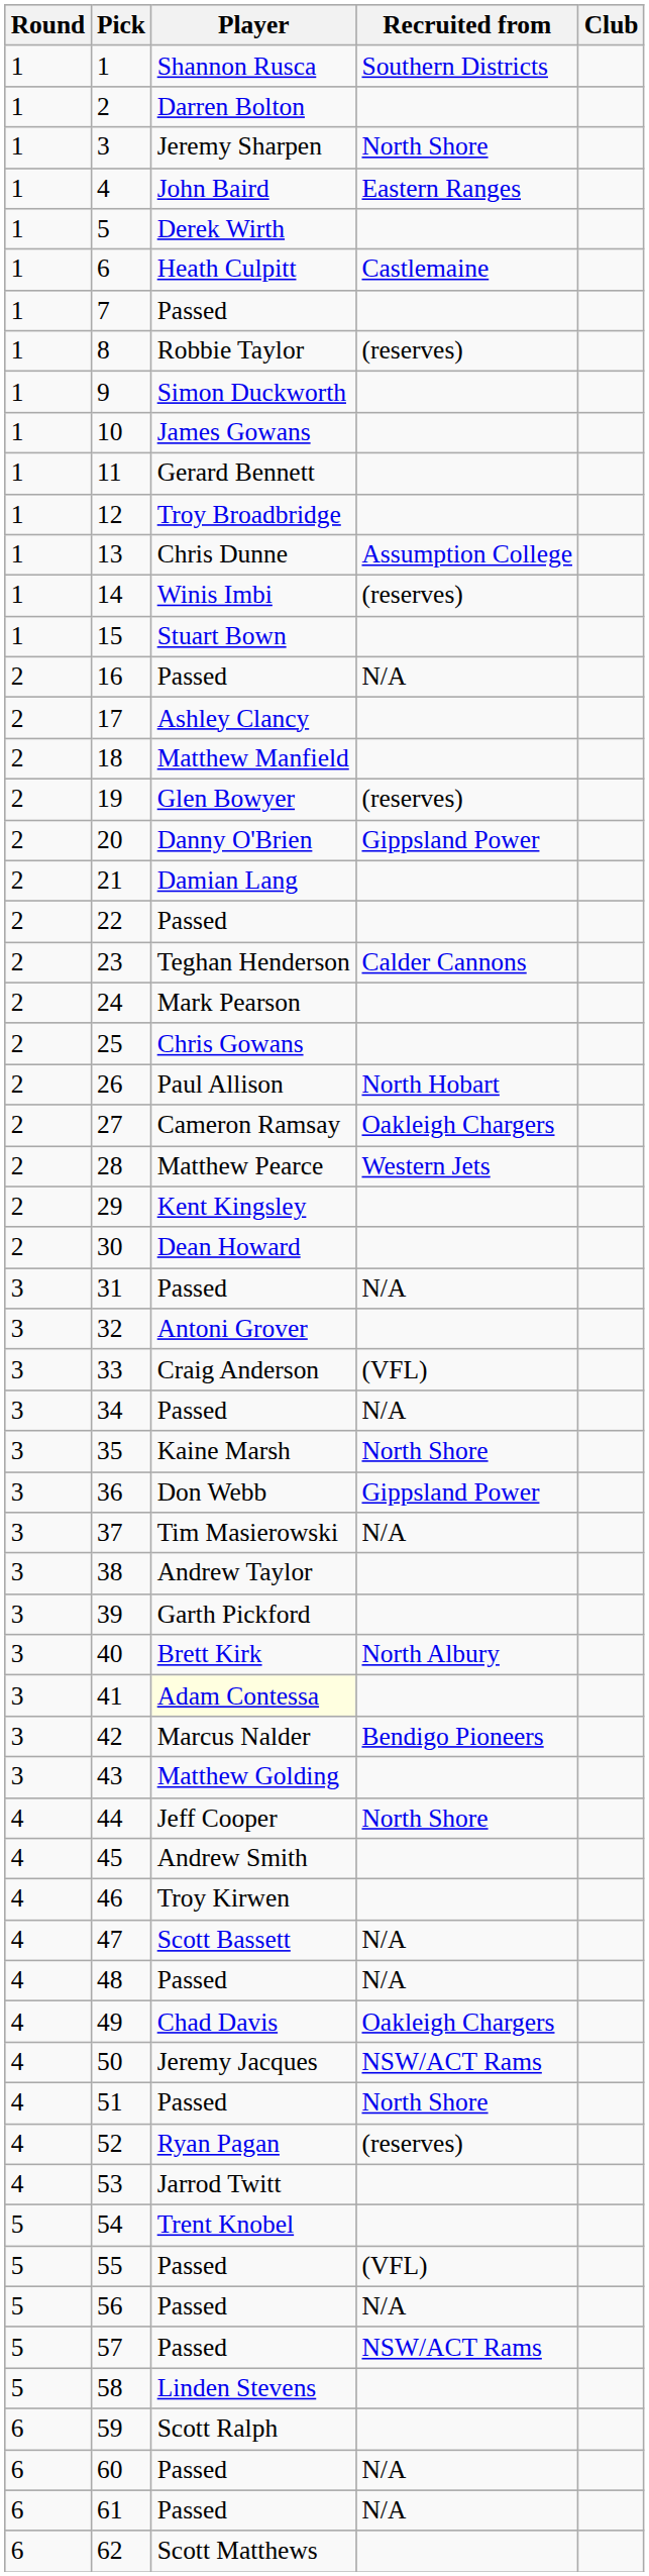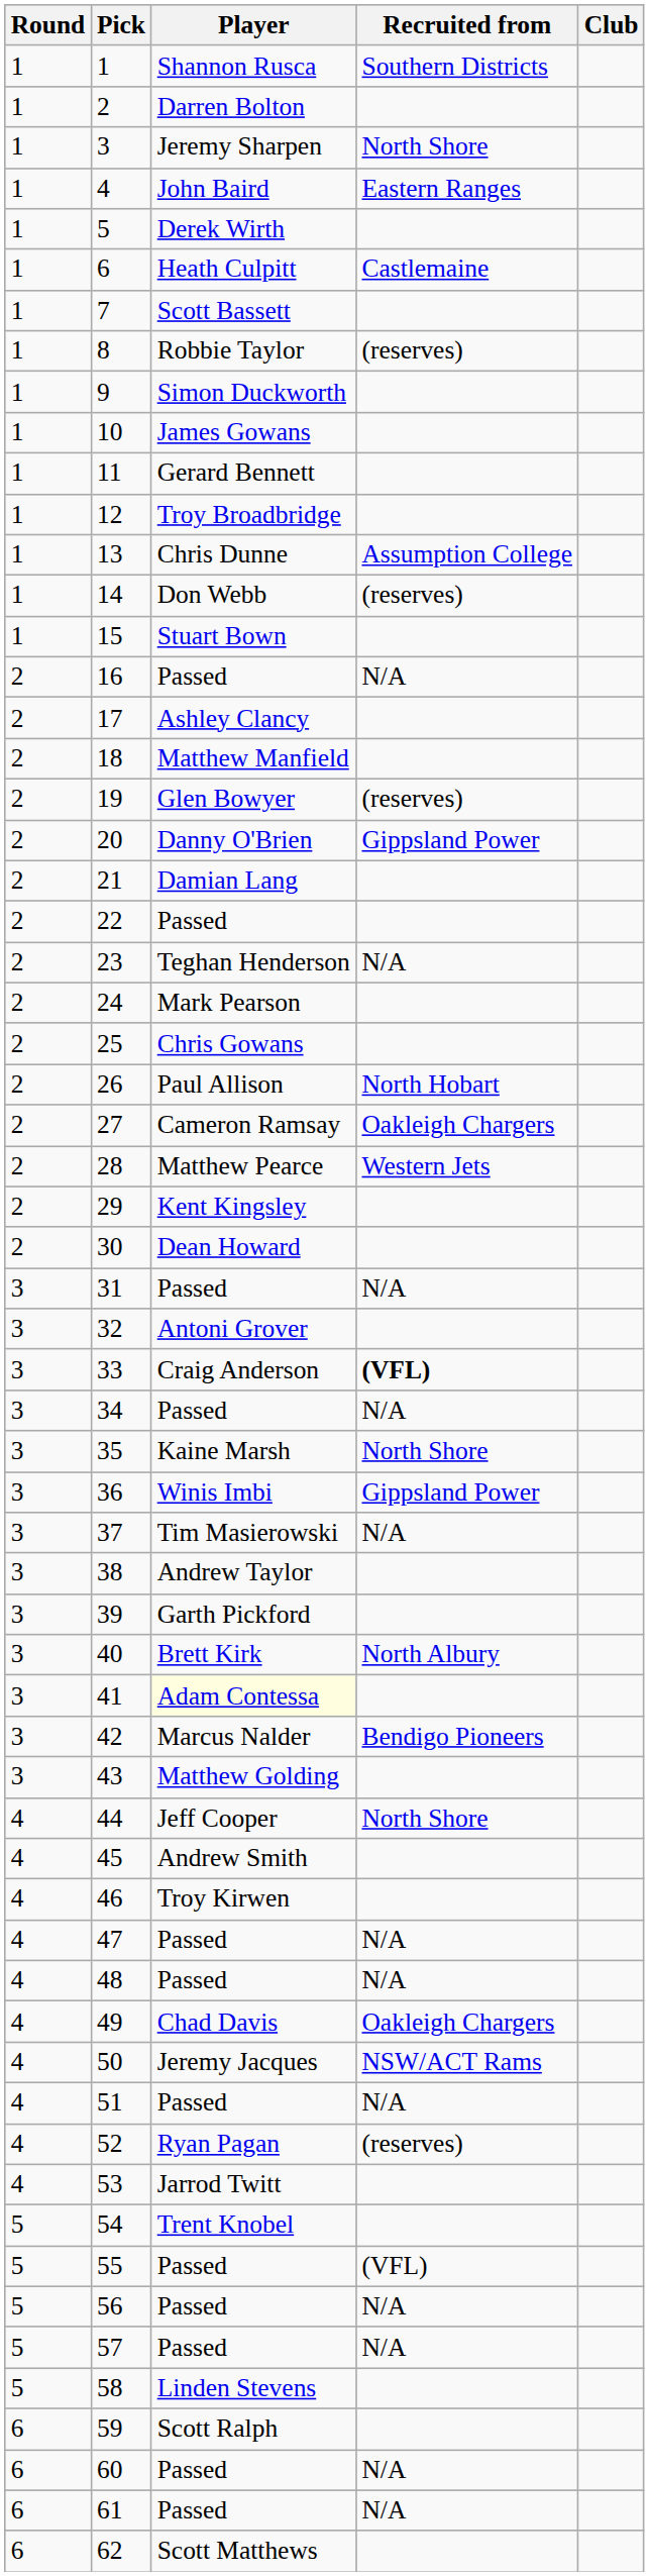7 | Player: Passed -> Scott Bassett
14 | Player: Winis Imbi -> Don Webb
23 | Recruited from: Calder Cannons -> N/A
33 | Recruited from: normal -> bold
36 | Player: Don Webb -> Winis Imbi
47 | Player: Scott Bassett -> Passed
51 | Recruited from: North Shore -> N/A
57 | Recruited from: NSW/ACT Rams -> N/A
